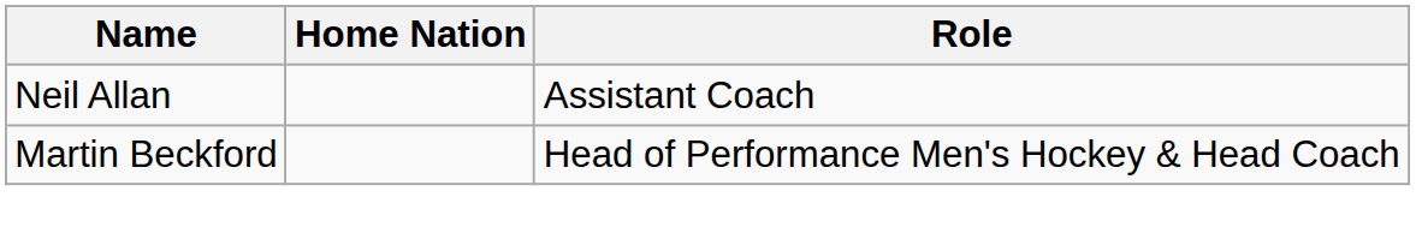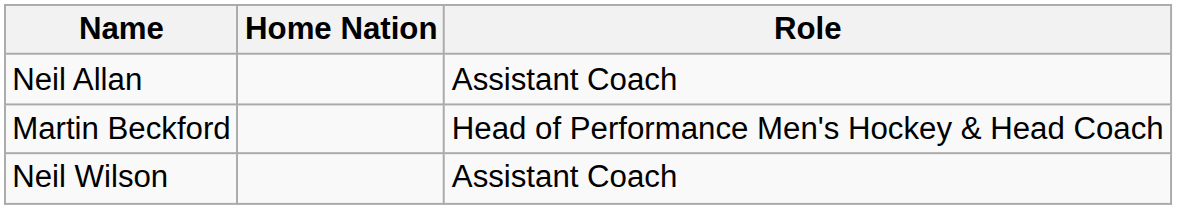+ row: Neil Wilson | Assistant Coach
